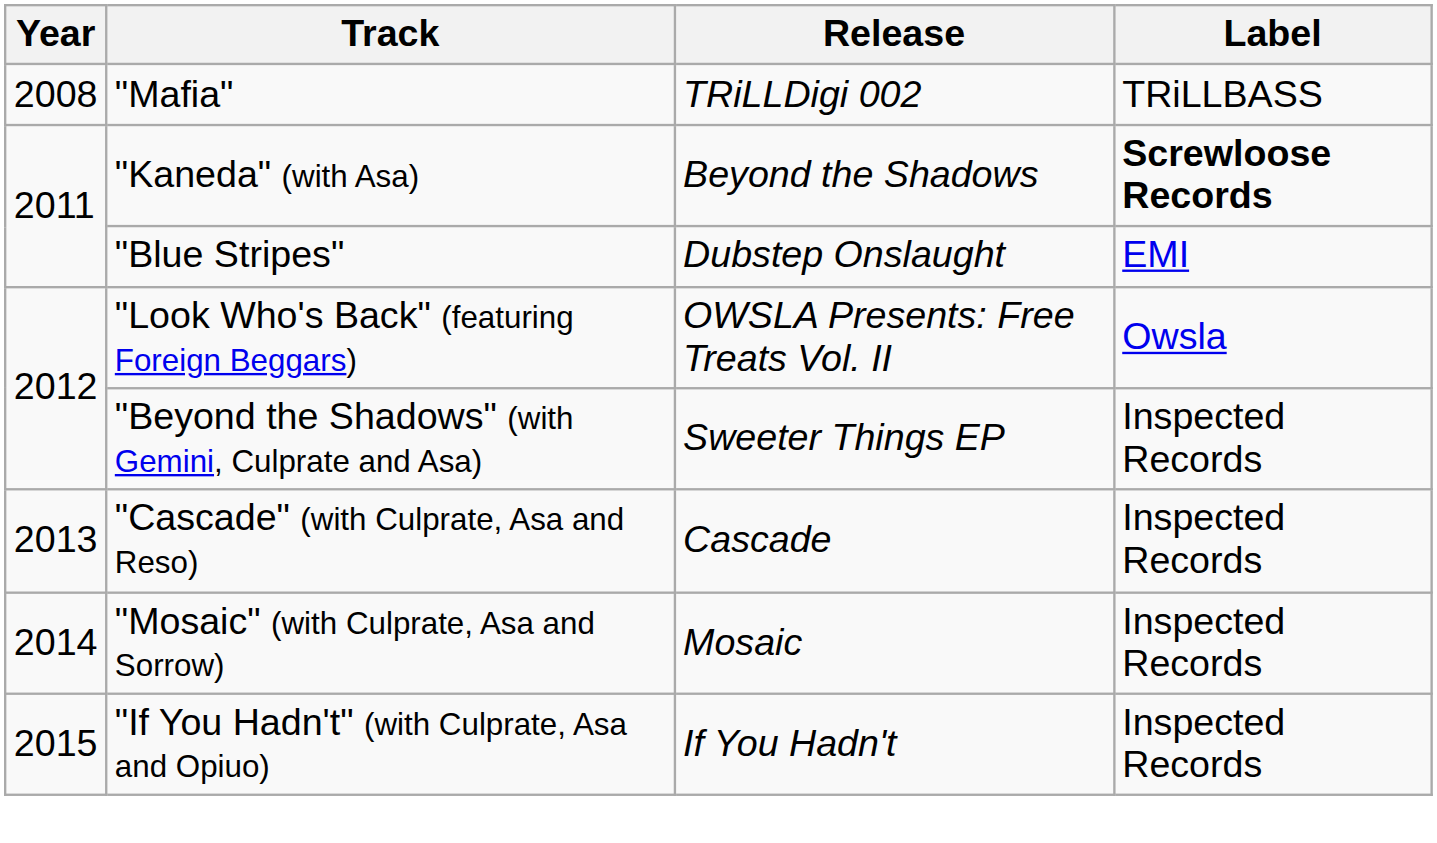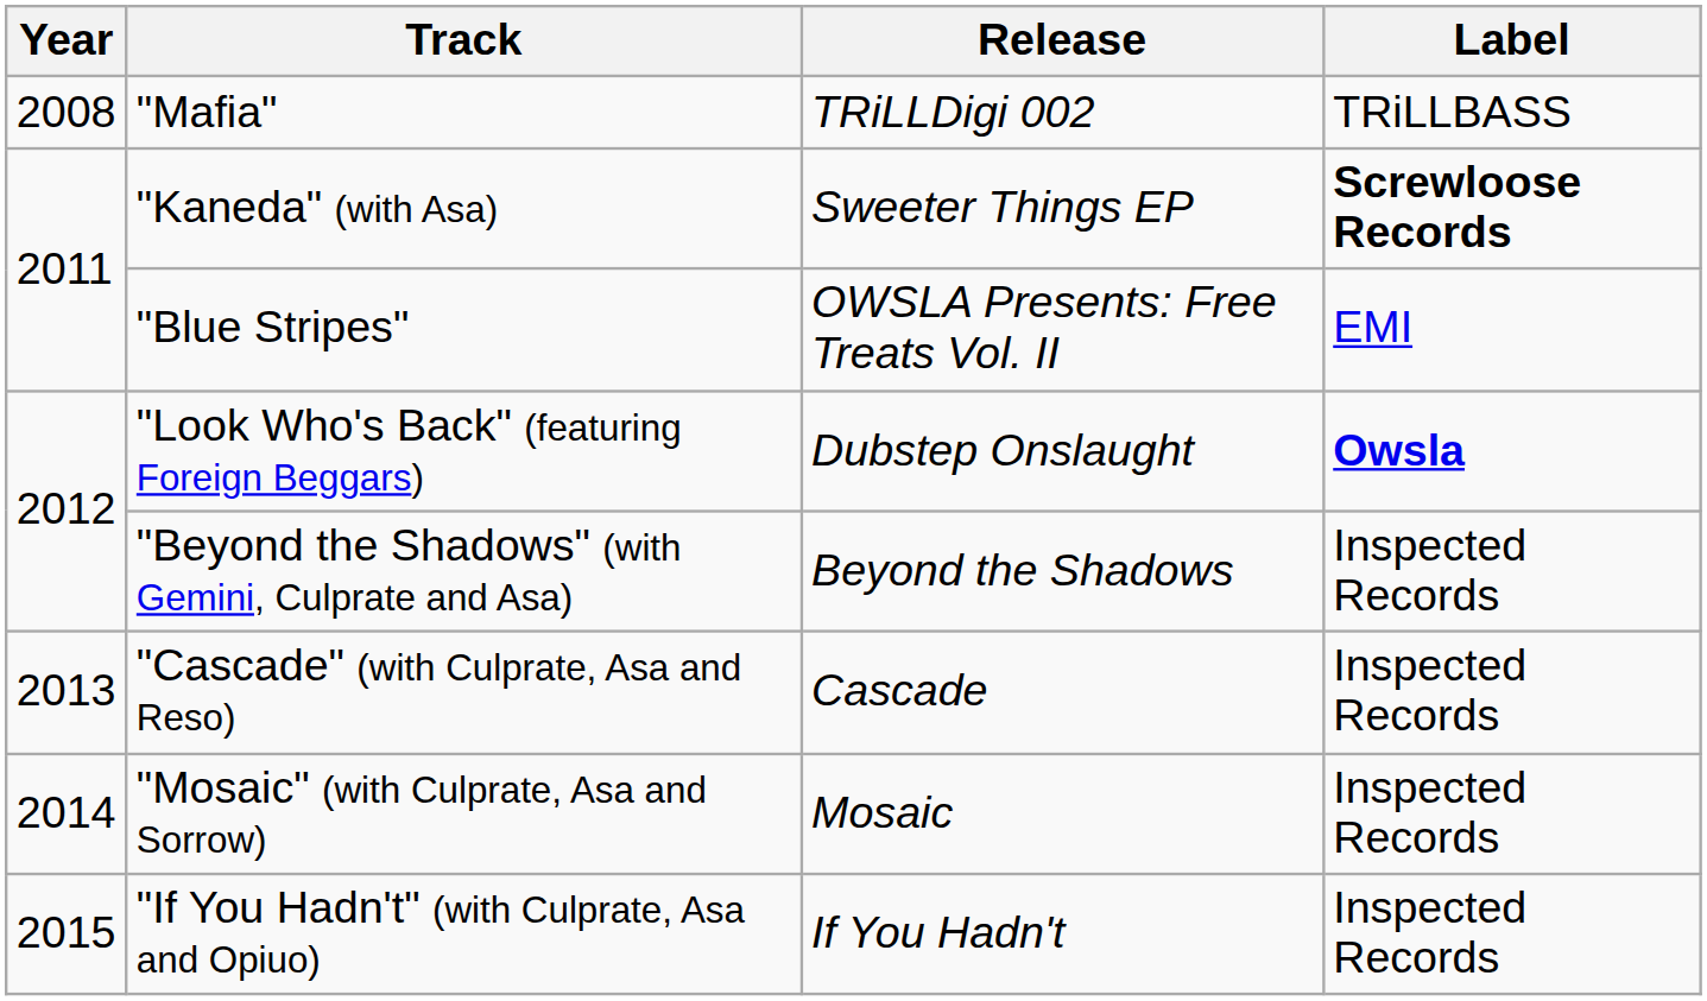"Kaneda" (with Asa) | Release: Beyond the Shadows -> Sweeter Things EP
"Blue Stripes" | Release: Dubstep Onslaught -> OWSLA Presents: Free Treats Vol. II
"Look Who's Back" (featuring Foreign Beggars) | Release: OWSLA Presents: Free Treats Vol. II -> Dubstep Onslaught
"Look Who's Back" (featuring Foreign Beggars) | Label: normal -> bold
"Beyond the Shadows" (with Gemini, Culprate and Asa) | Release: Sweeter Things EP -> Beyond the Shadows
